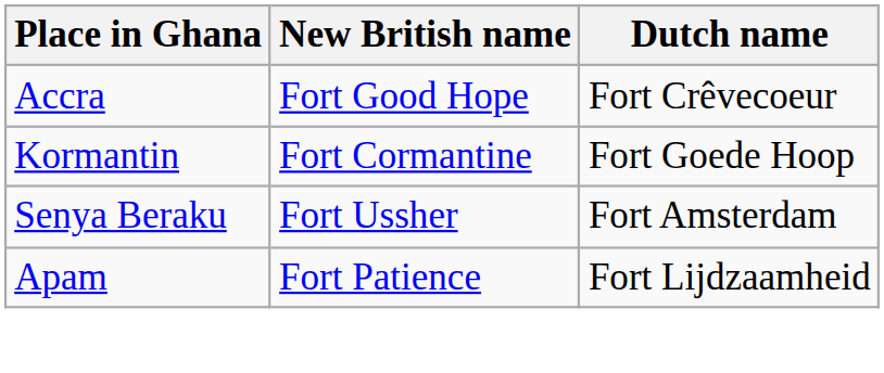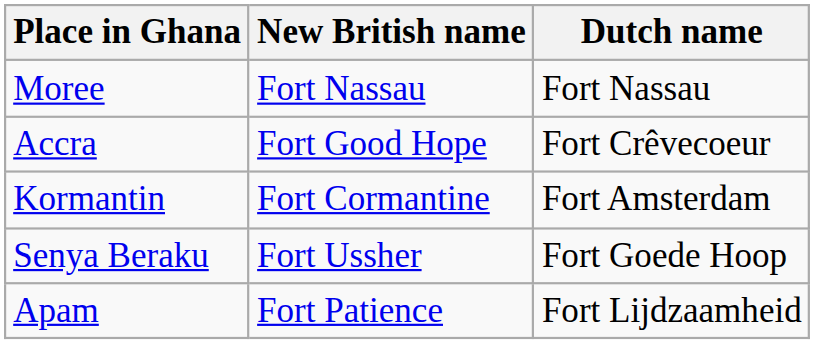+ row: Moree | Fort Nassau | Fort Nassau
Kormantin | Dutch name: Fort Goede Hoop -> Fort Amsterdam
Senya Beraku | Dutch name: Fort Amsterdam -> Fort Goede Hoop
